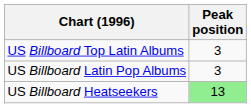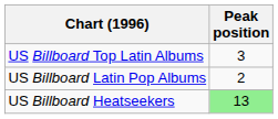US Billboard Latin Pop Albums | Peak position: 3 -> 2
